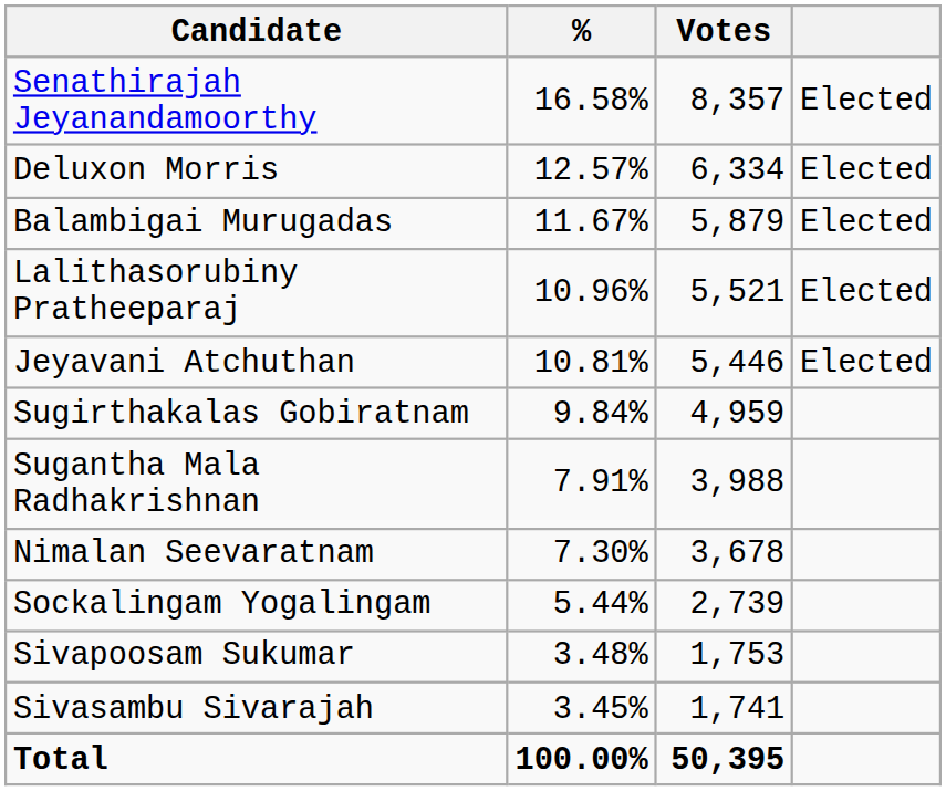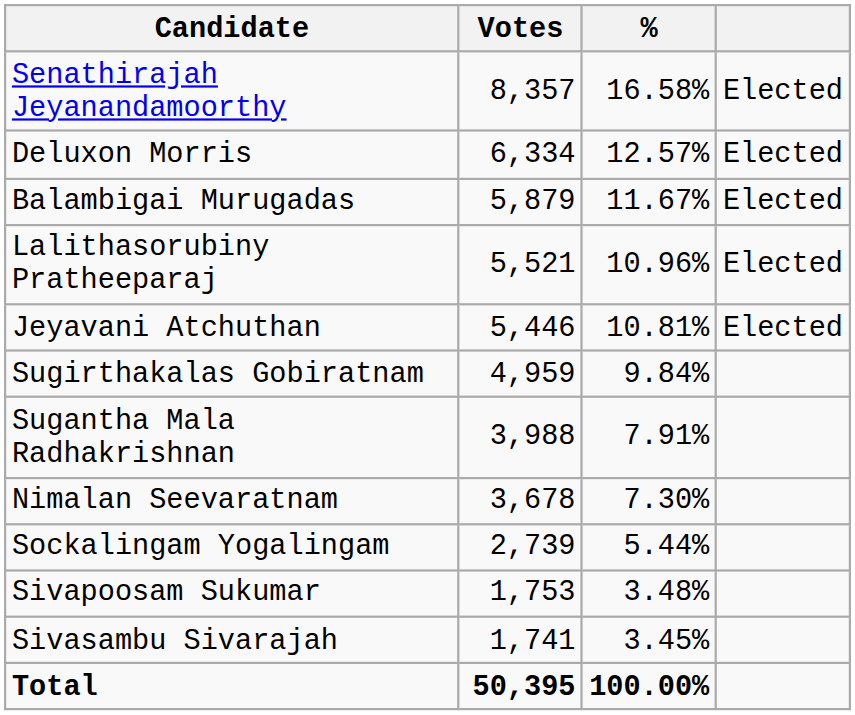columns swapped: Votes <-> %
